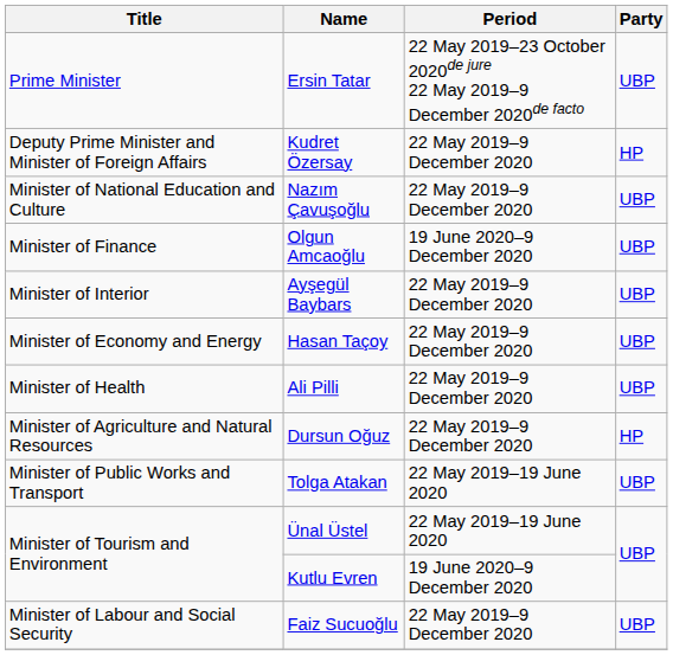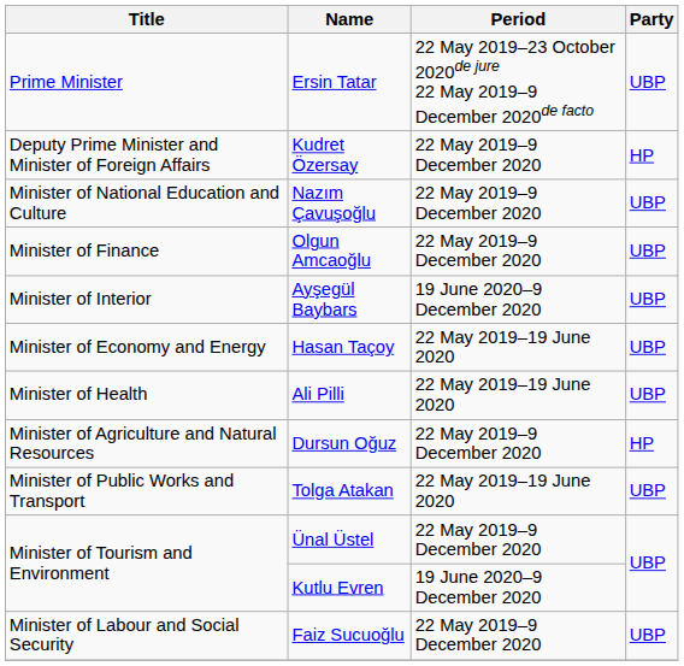Olgun Amcaoğlu | Period: 19 June 2020–9 December 2020 -> 22 May 2019–9 December 2020
Ayşegül Baybars | Period: 22 May 2019–9 December 2020 -> 19 June 2020–9 December 2020
Hasan Taçoy | Period: 22 May 2019–9 December 2020 -> 22 May 2019–19 June 2020
Ali Pilli | Period: 22 May 2019–9 December 2020 -> 22 May 2019–19 June 2020
Ünal Üstel | Period: 22 May 2019–19 June 2020 -> 22 May 2019–9 December 2020
